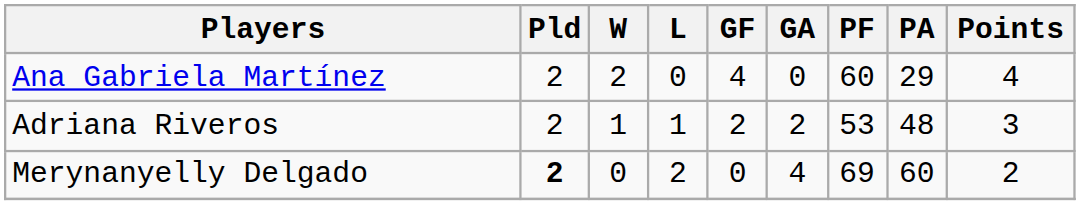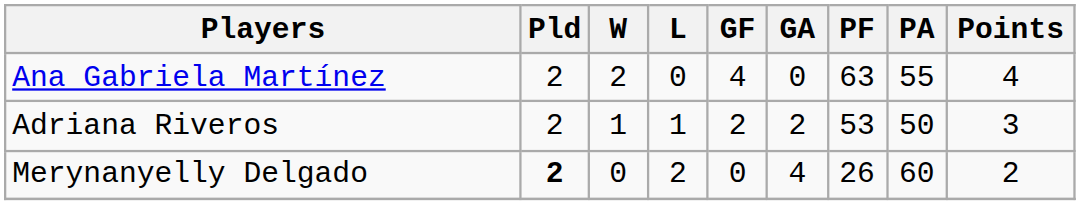Ana Gabriela Martínez | PF: 60 -> 63
Ana Gabriela Martínez | PA: 29 -> 55
Adriana Riveros | PA: 48 -> 50
Merynanyelly Delgado | PF: 69 -> 26
